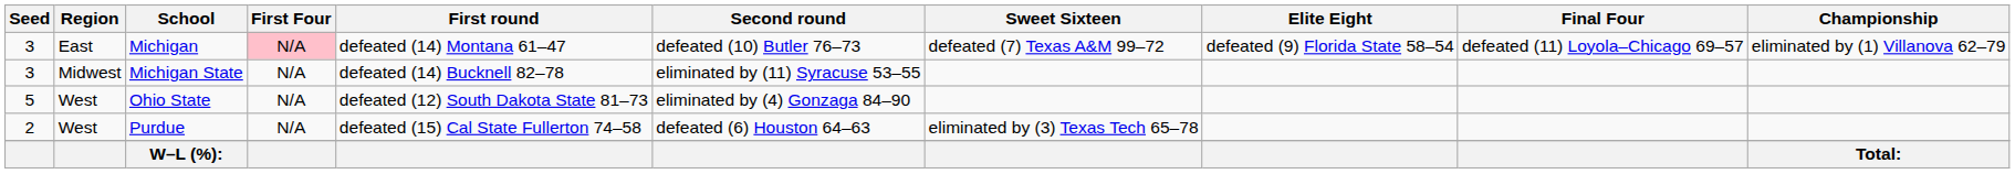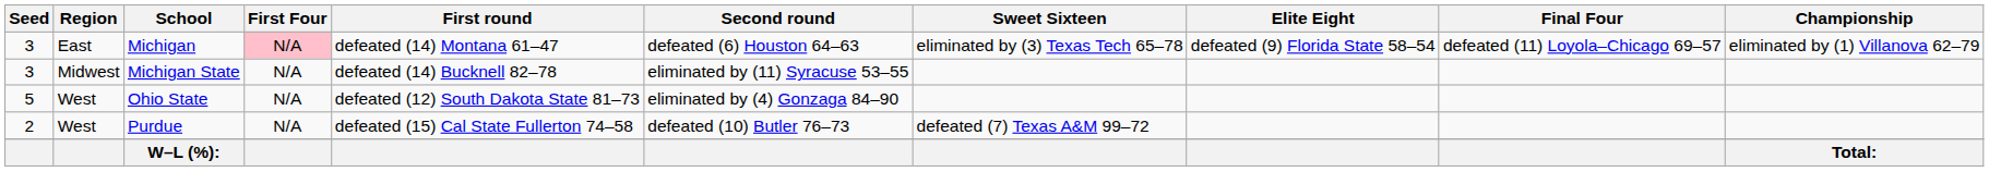Michigan | Second round: defeated (10) Butler 76–73 -> defeated (6) Houston 64–63
Michigan | Sweet Sixteen: defeated (7) Texas A&M 99–72 -> eliminated by (3) Texas Tech 65–78
Purdue | Second round: defeated (6) Houston 64–63 -> defeated (10) Butler 76–73
Purdue | Sweet Sixteen: eliminated by (3) Texas Tech 65–78 -> defeated (7) Texas A&M 99–72
